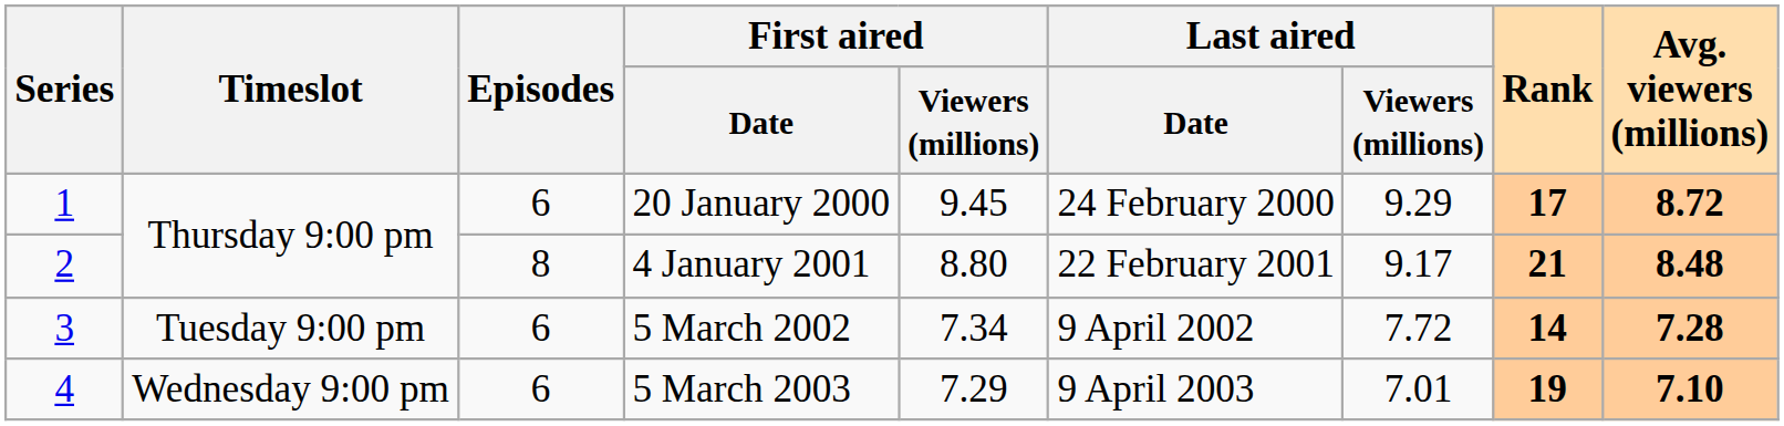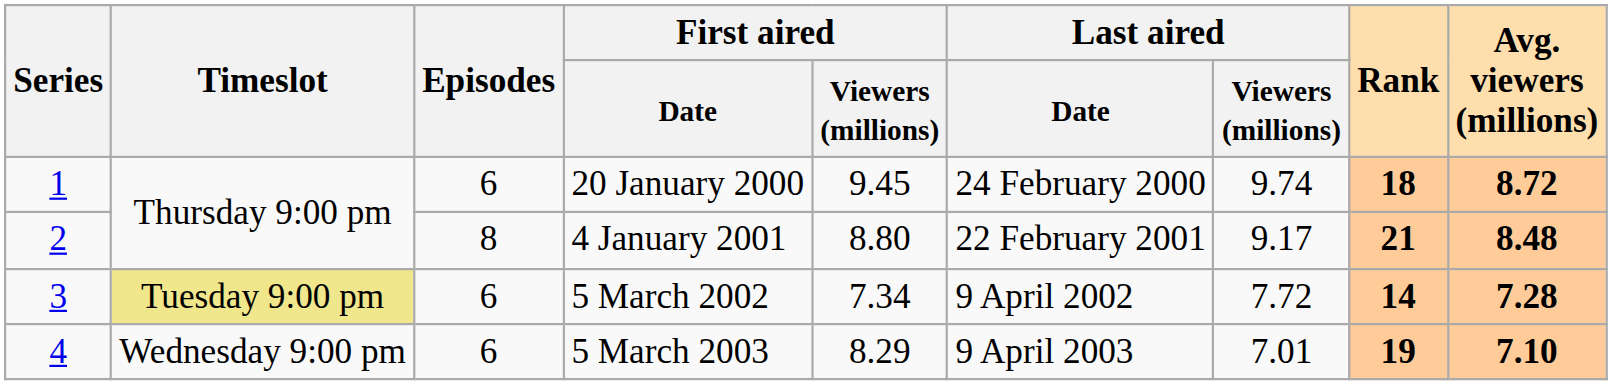20 January 2000 | Last aired / Viewers (millions): 9.29 -> 9.74
20 January 2000 | Rank: 17 -> 18
5 March 2002 | Timeslot: no background -> khaki background
5 March 2003 | First aired / Viewers (millions): 7.29 -> 8.29
